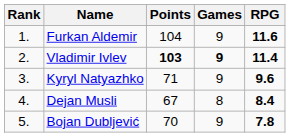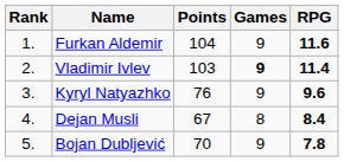Vladimir Ivlev | Points: bold -> normal
Kyryl Natyazhko | Points: 71 -> 76
